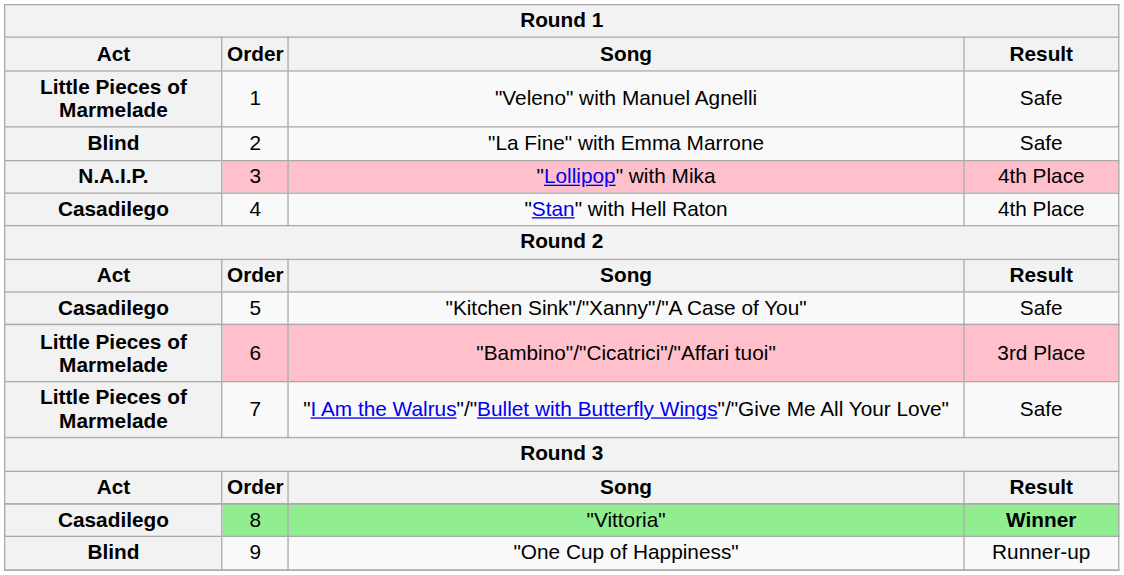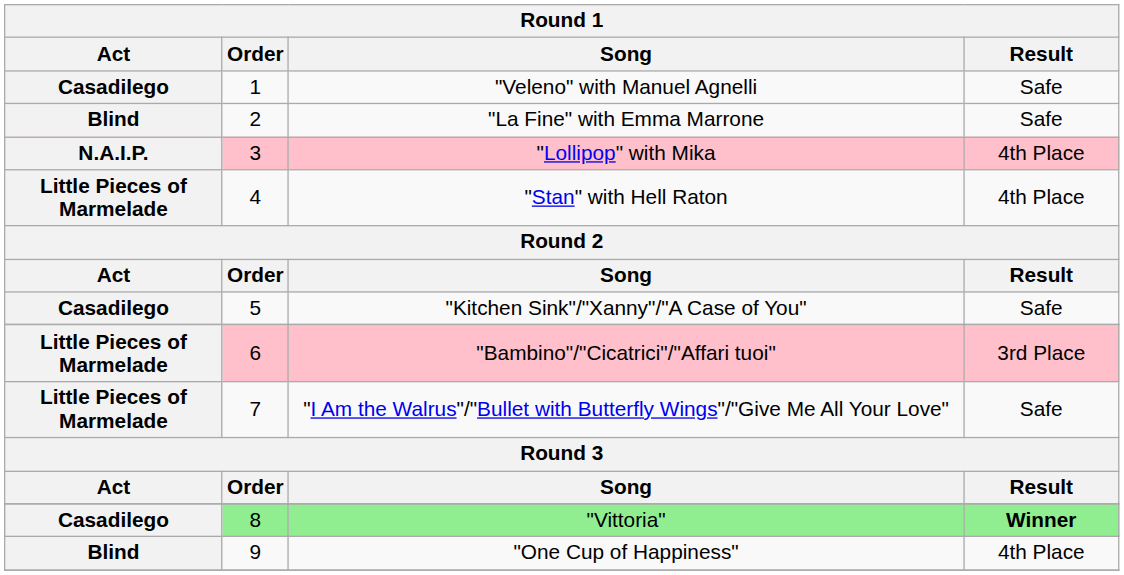"Veleno" with Manuel Agnelli | Act: Little Pieces of Marmelade -> Casadilego
"Stan" with Hell Raton | Act: Casadilego -> Little Pieces of Marmelade
"One Cup of Happiness" | Result: Runner-up -> 4th Place
